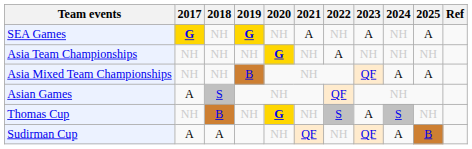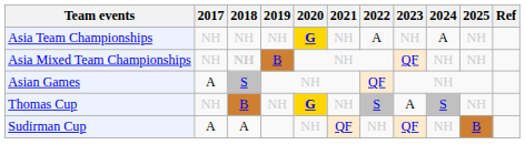- row: SEA Games | G | NH | G | NH | A | NH | A | NH | A
Asia Team Championships | 2024: NH -> A
Asia Mixed Team Championships | 2018: normal -> bold
Asia Mixed Team Championships | 2024: A -> NH
Asia Mixed Team Championships | 2025: A -> NH
Sudirman Cup | 2024: A -> NH
